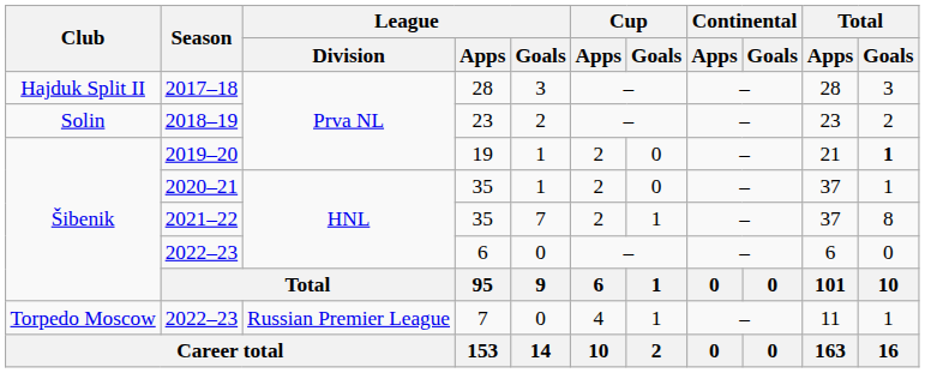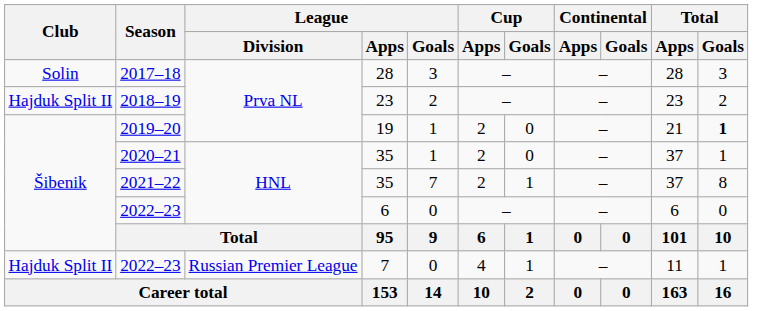2017–18 | Club: Hajduk Split II -> Solin
2018–19 | Club: Solin -> Hajduk Split II
2022–23 / 7 | Club: Torpedo Moscow -> Hajduk Split II
